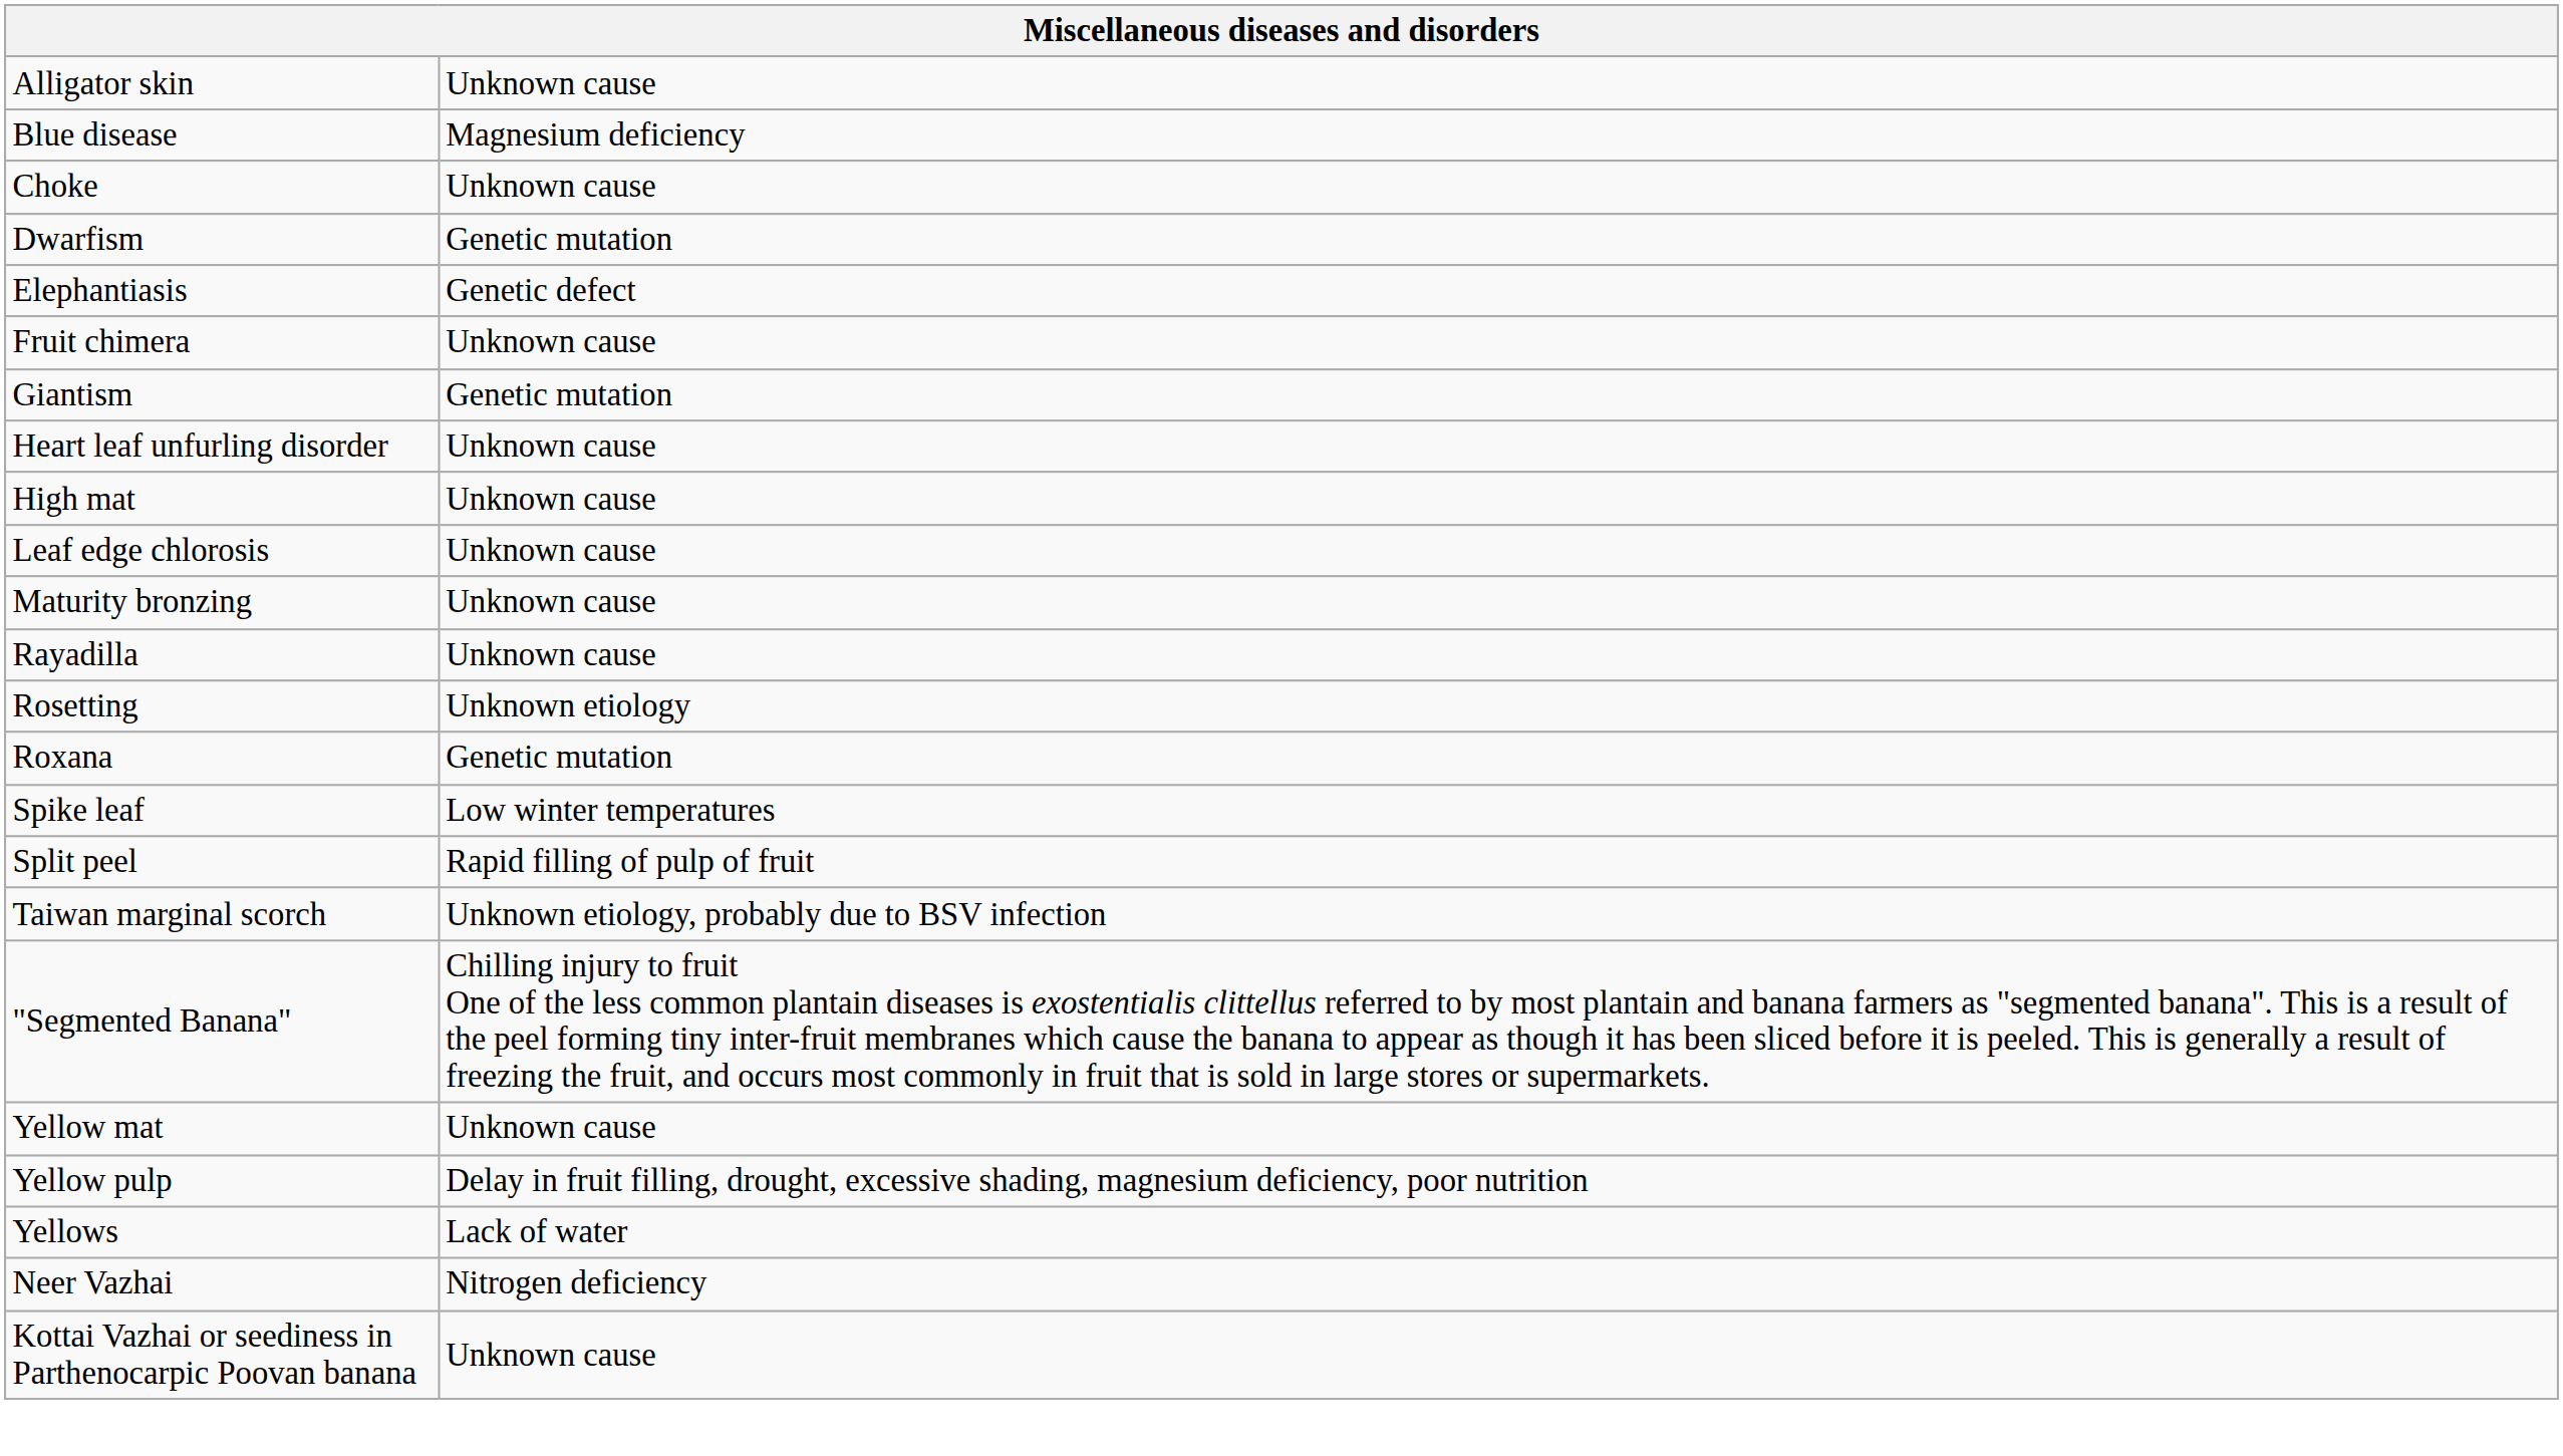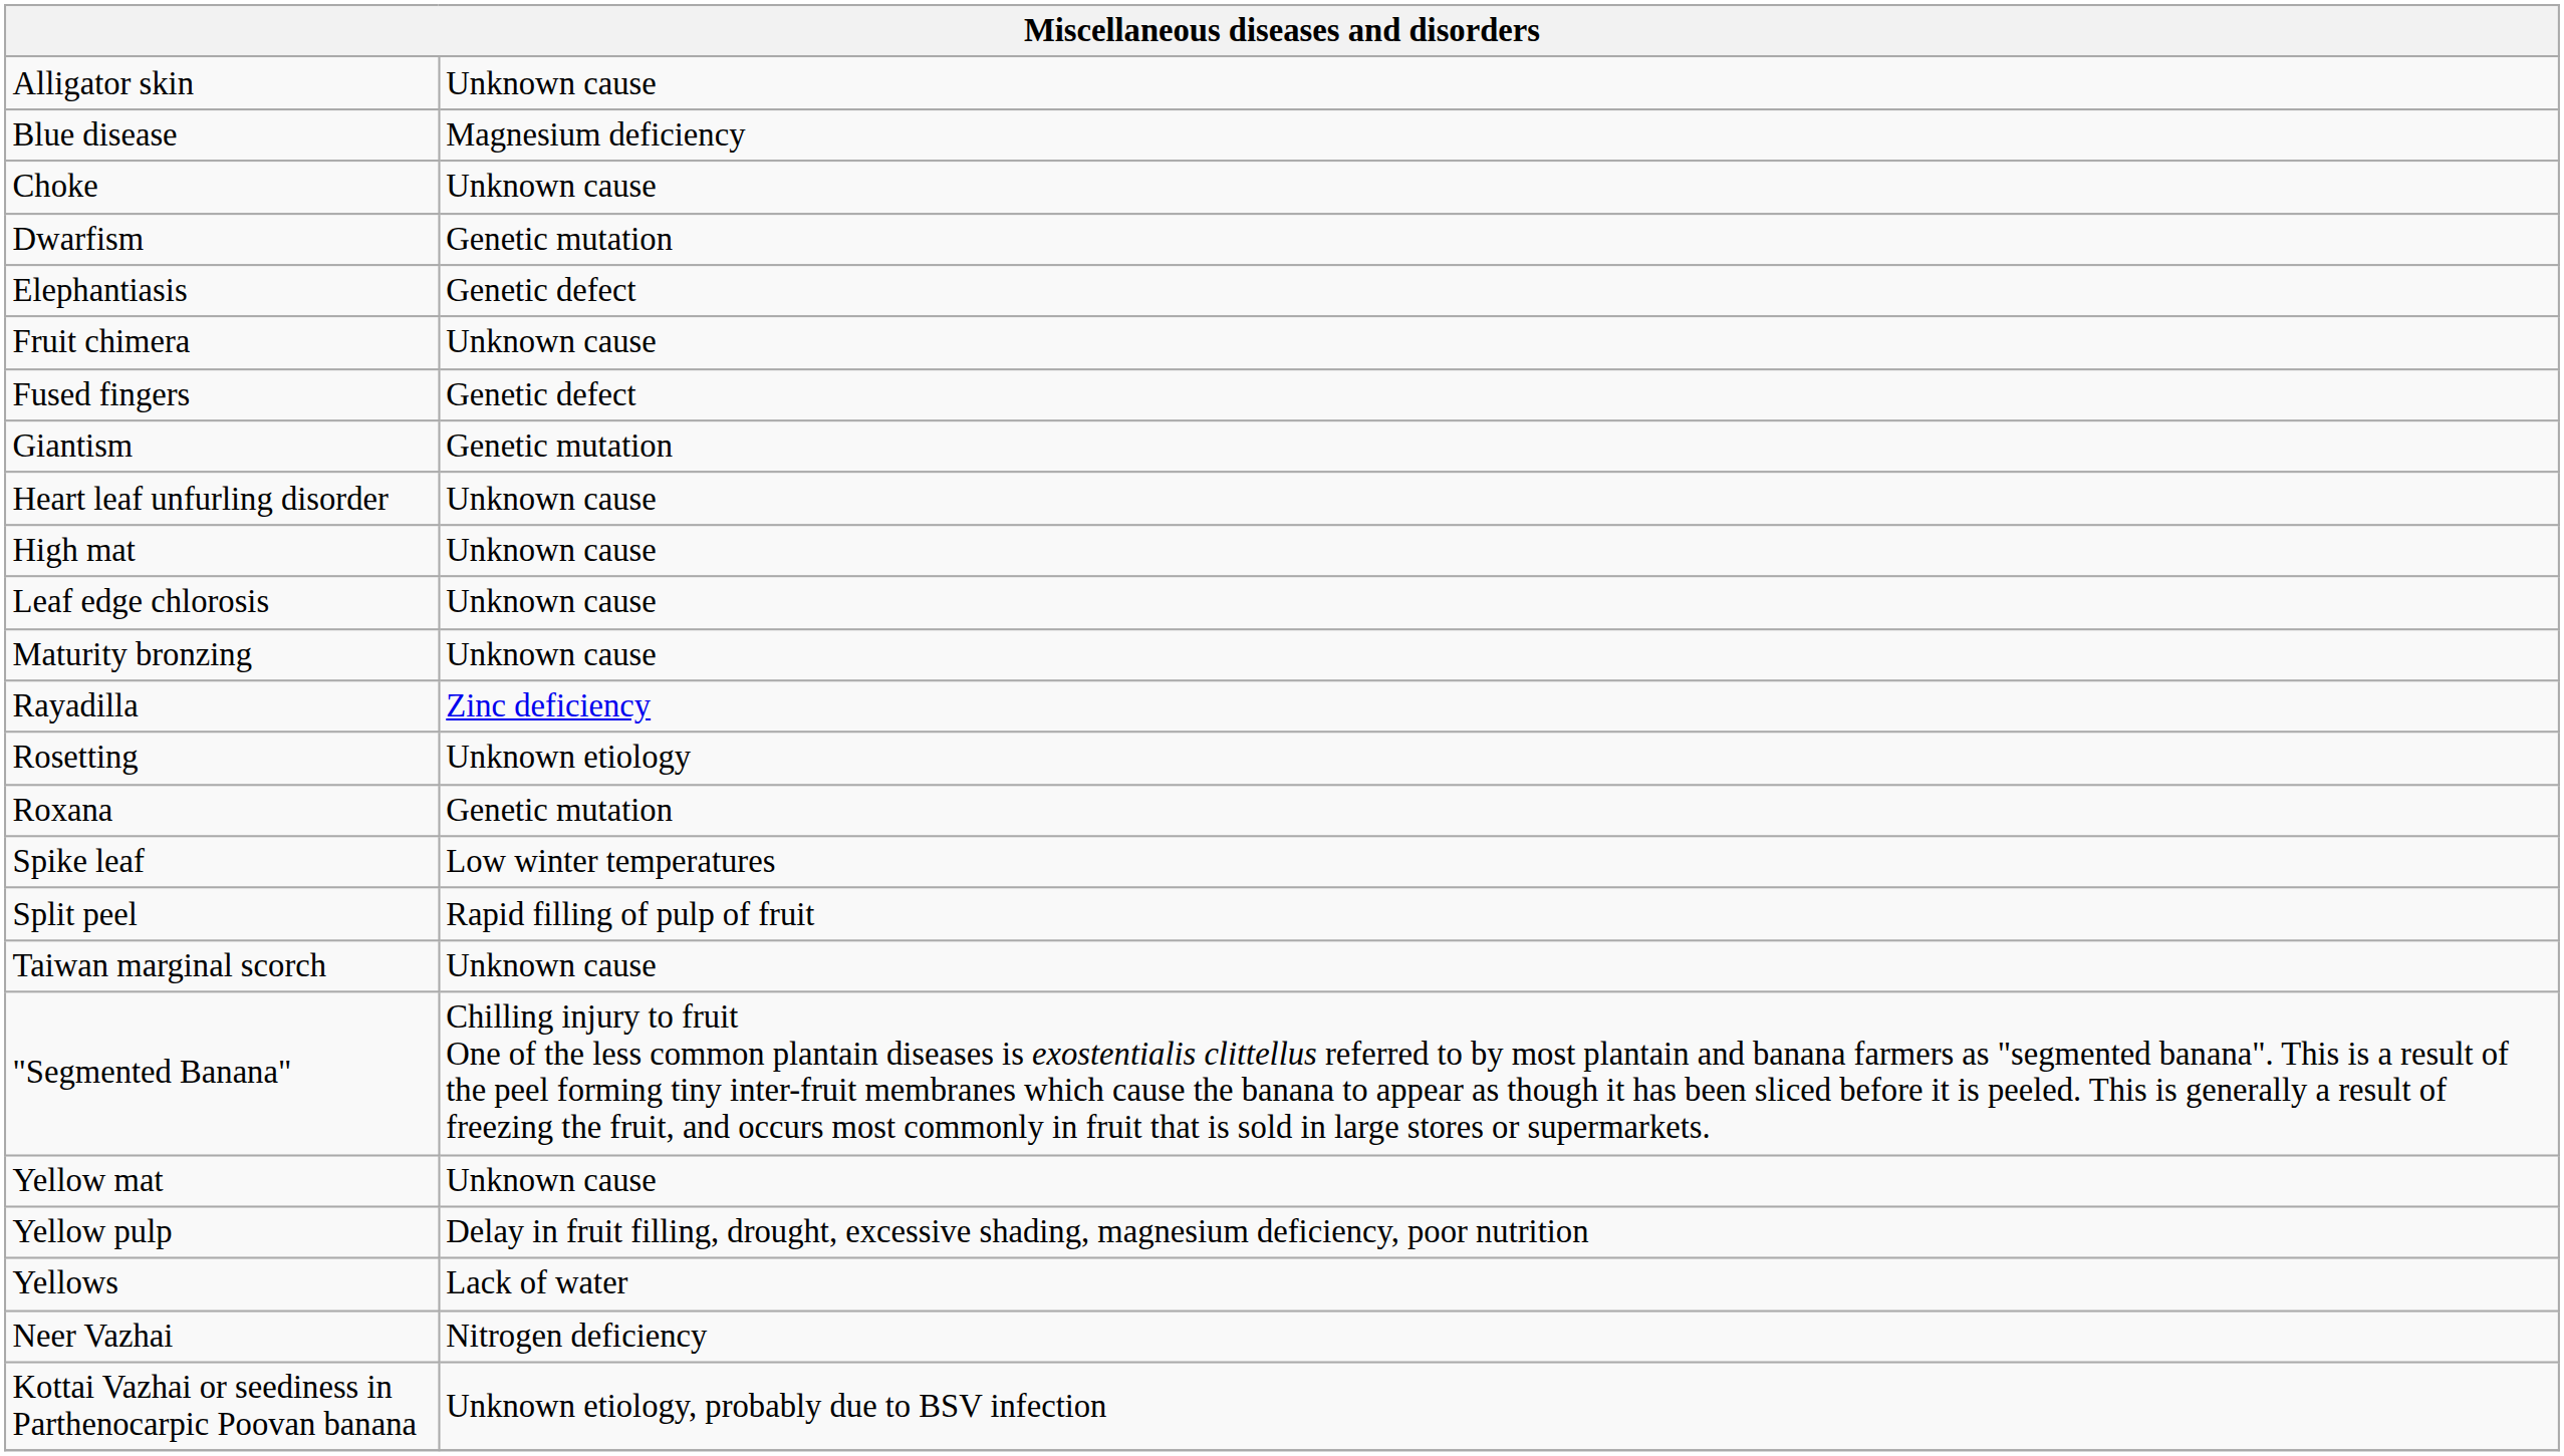+ row: Fused fingers | Genetic defect
Rayadilla | column 2: Unknown cause -> Zinc deficiency
Taiwan marginal scorch | column 2: Unknown etiology, probably due to BSV infection -> Unknown cause
Kottai Vazhai or seediness in Parthenocarpic Poovan banana | column 2: Unknown cause -> Unknown etiology, probably due to BSV infection
